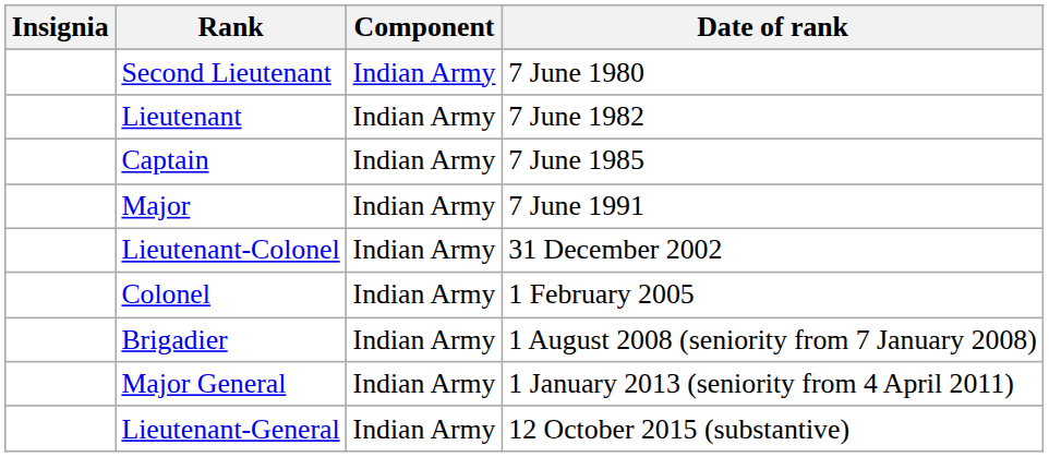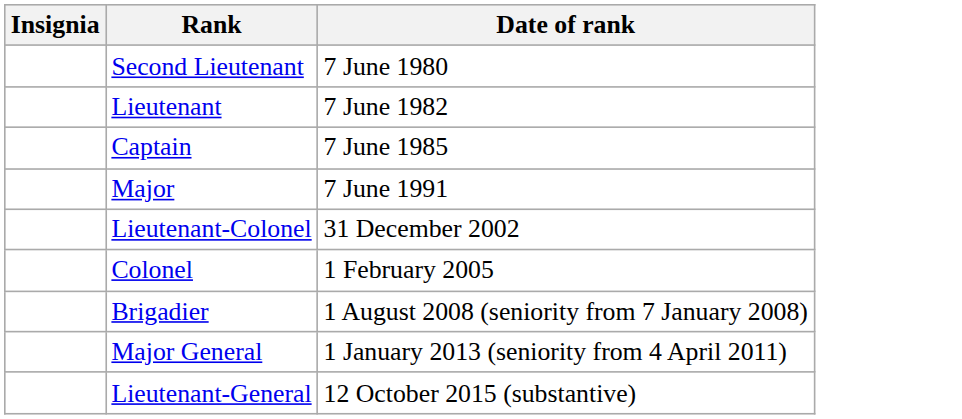- column: Component | Indian Army | Indian Army | Indian Army | Indian Army | Indian Army | Indian Army | Indian Army | Indian Army | Indian Army
